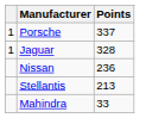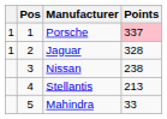+ column: Pos | 1 | 2 | 3 | 4 | 5
Porsche | Points: no background -> pink background
Nissan | Points: 236 -> 238
